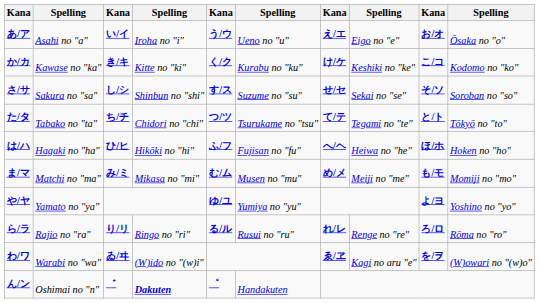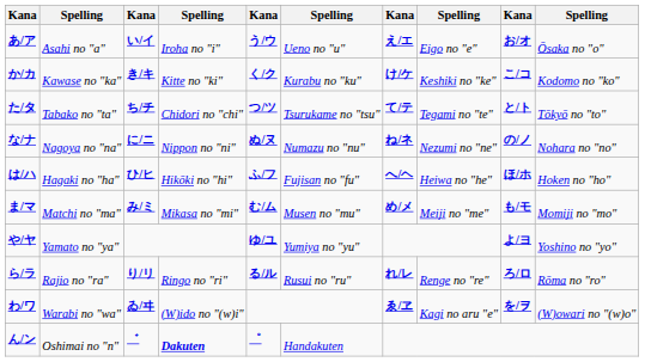- row: さ/サ | Sakura no "sa" | し/シ | Shinbun no "shi" | す/ス | Suzume no "su" | せ/セ | Sekai no "se" | そ/ソ | Soroban no "so"
+ row: な/ナ | Nagoya no "na" | に/ニ | Nippon no "ni" | ぬ/ヌ | Numazu no "nu" | ね/ネ | Nezumi no "ne" | の/ノ | Nohara no "no"
